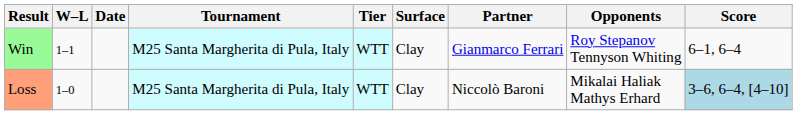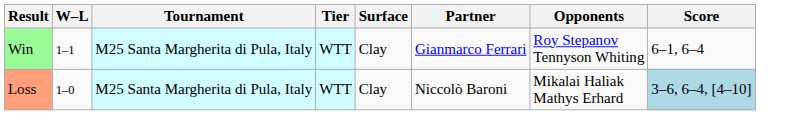- column: Date
